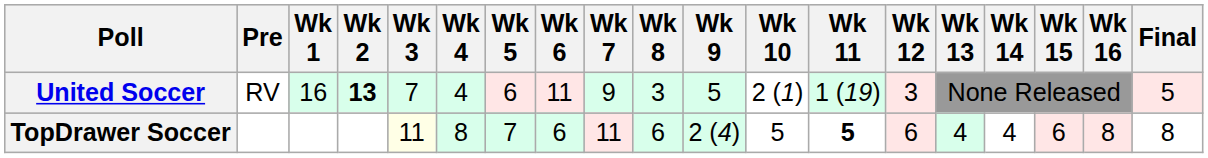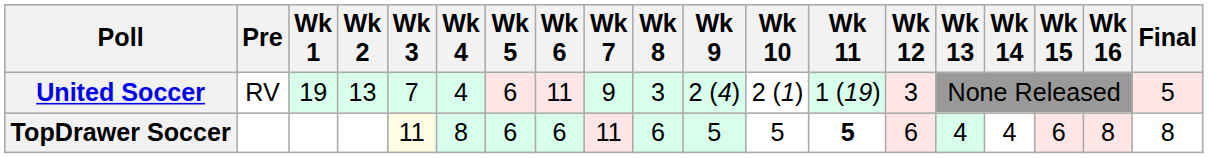United Soccer | Wk 1: 16 -> 19
United Soccer | Wk 2: bold -> normal
United Soccer | Wk 9: 5 -> 2 (4)
TopDrawer Soccer | Wk 5: 7 -> 6
TopDrawer Soccer | Wk 9: 2 (4) -> 5
